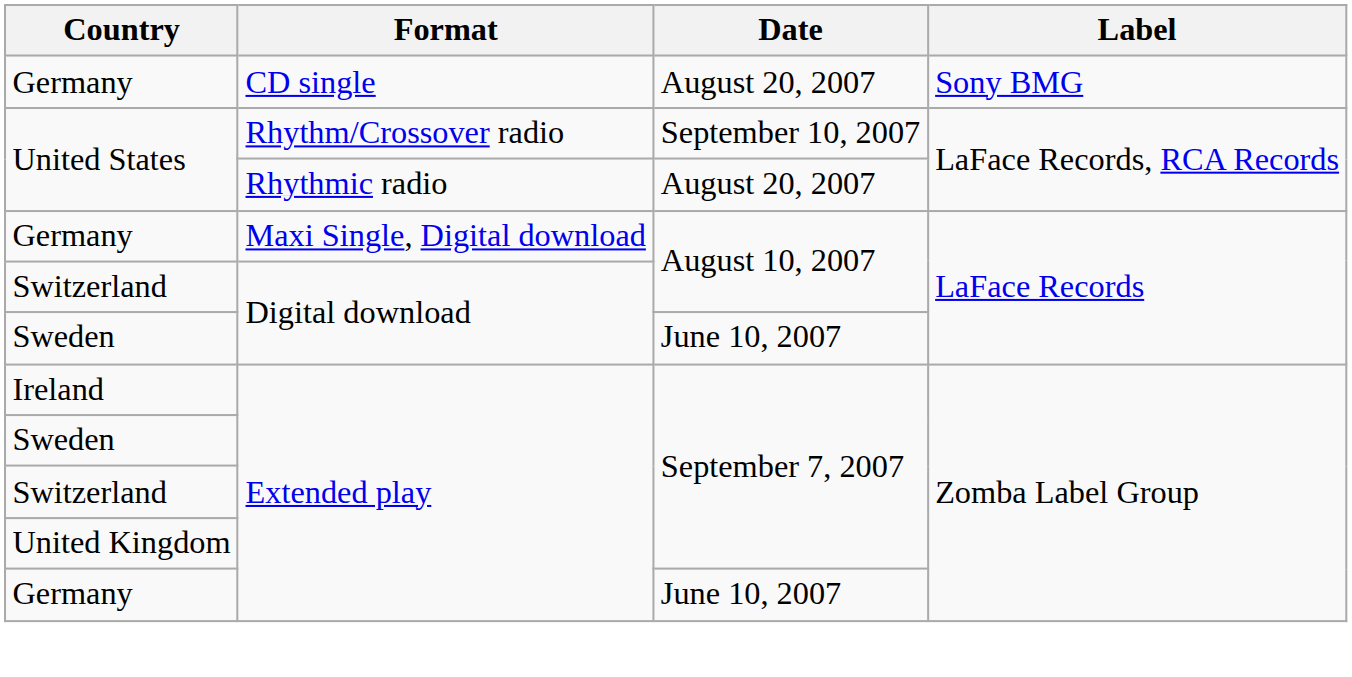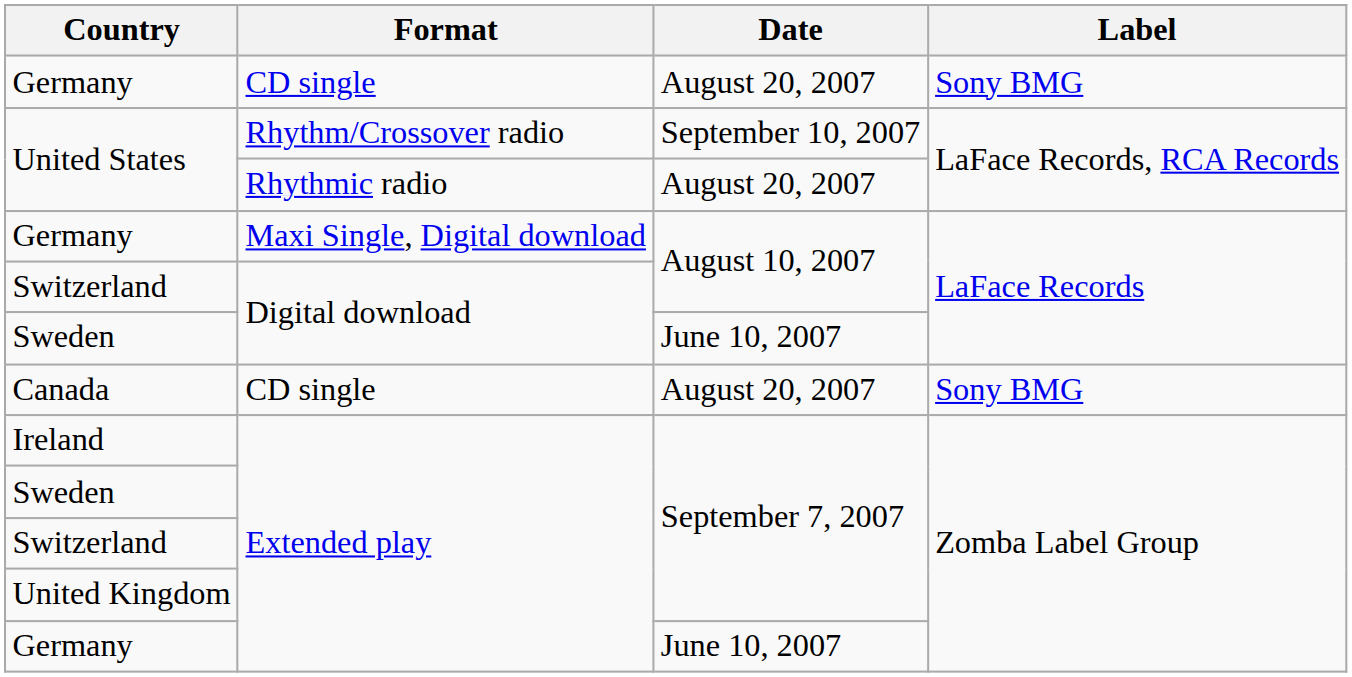+ row: Canada | CD single | August 20, 2007 | Sony BMG
